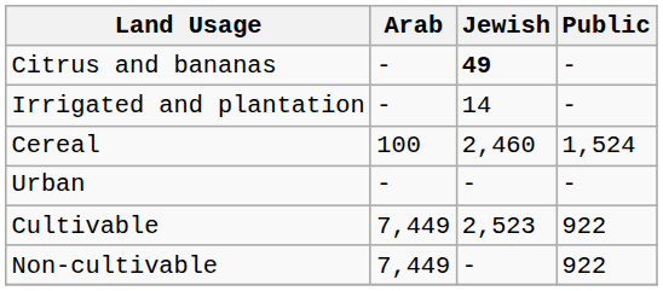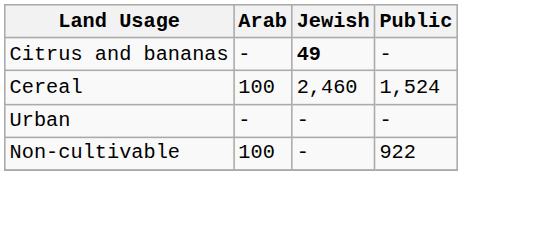- row: Irrigated and plantation | - | 14 | -
- row: Cultivable | 7,449 | 2,523 | 922
Non-cultivable | Arab: 7,449 -> 100
